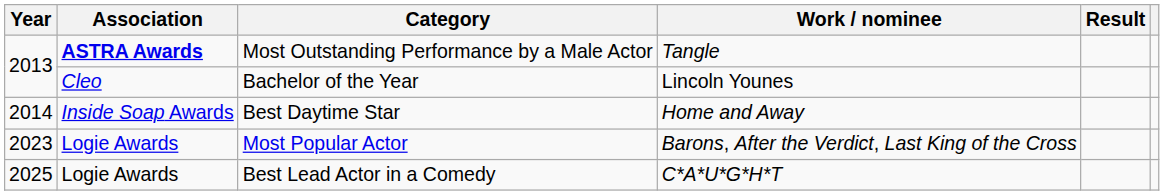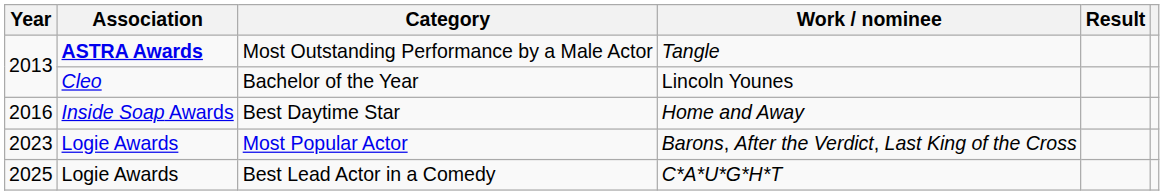Best Daytime Star | Year: 2014 -> 2016
